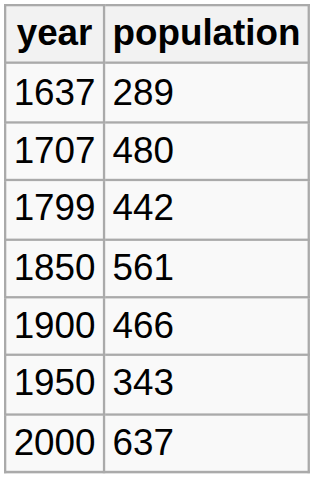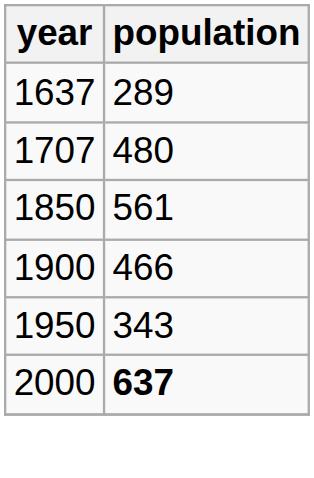- row: 1799 | 442
2000 | population: normal -> bold
